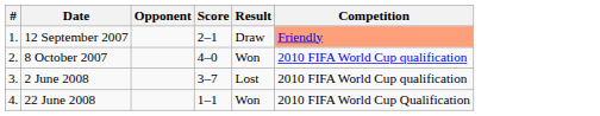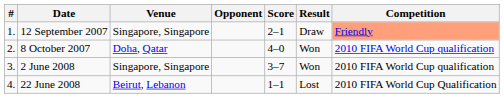+ column: Venue | Singapore, Singapore | Doha, Qatar | Singapore, Singapore | Beirut, Lebanon
2 June 2008 | Result: Lost -> Won
22 June 2008 | Result: Won -> Lost
